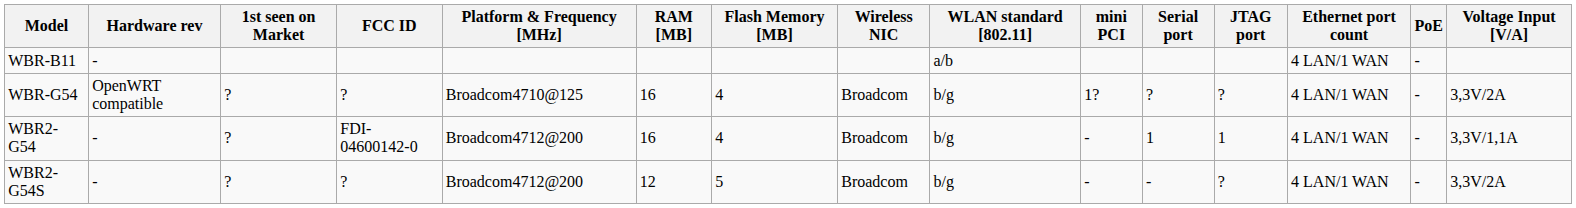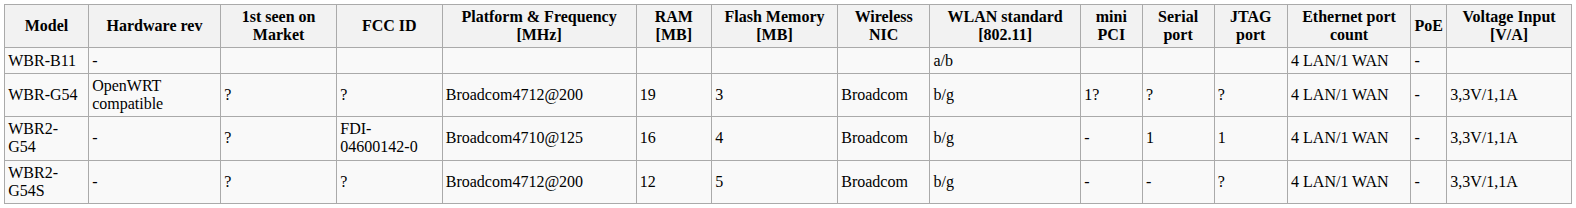WBR-G54 | Platform & Frequency [MHz]: Broadcom4710@125 -> Broadcom4712@200
WBR-G54 | RAM [MB]: 16 -> 19
WBR-G54 | Flash Memory [MB]: 4 -> 3
WBR-G54 | Voltage Input [V/A]: 3,3V/2A -> 3,3V/1,1A
WBR2-G54 | Platform & Frequency [MHz]: Broadcom4712@200 -> Broadcom4710@125
WBR2-G54S | Voltage Input [V/A]: 3,3V/2A -> 3,3V/1,1A
